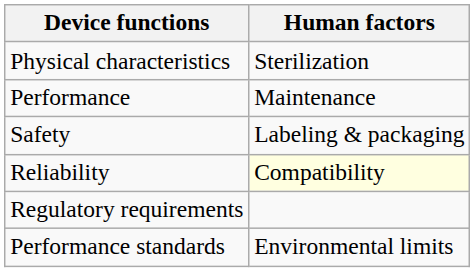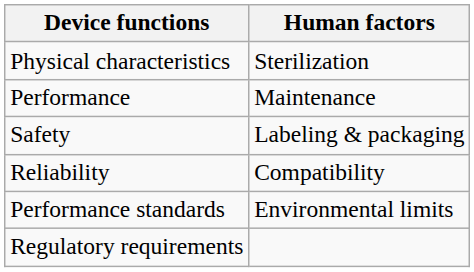Reliability | Human factors: lightyellow background -> no background
rows swapped: Performance standards <-> Regulatory requirements
